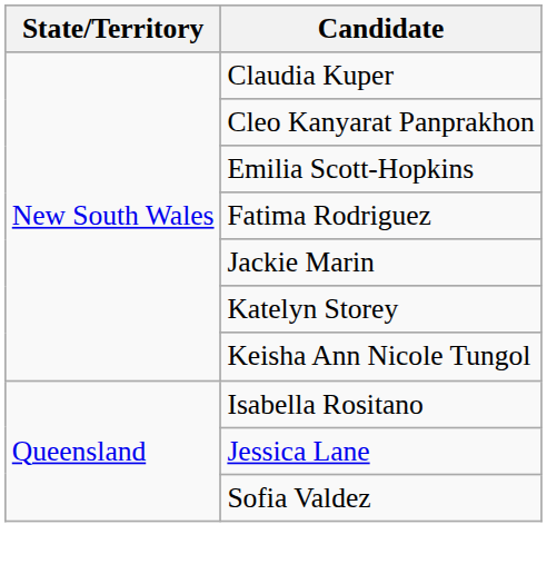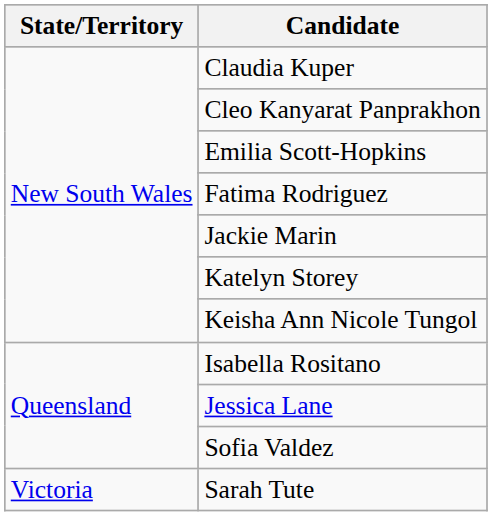+ row: Victoria | Sarah Tute
